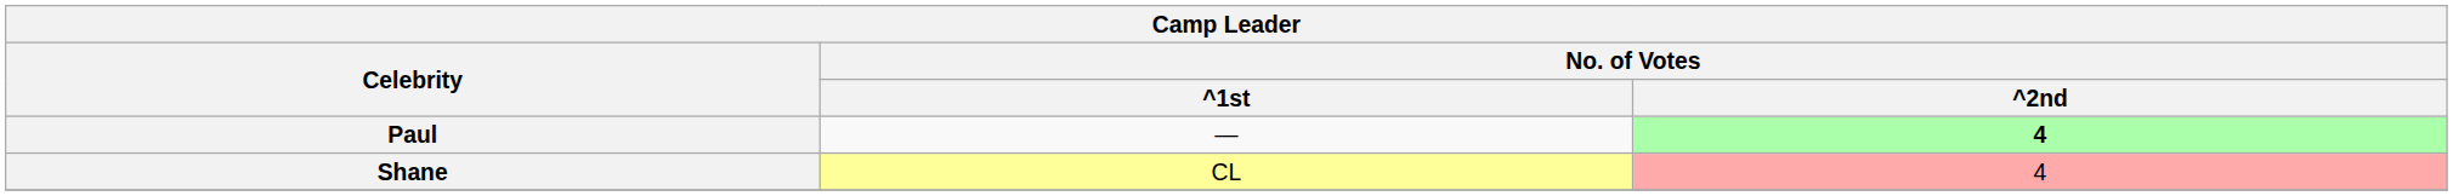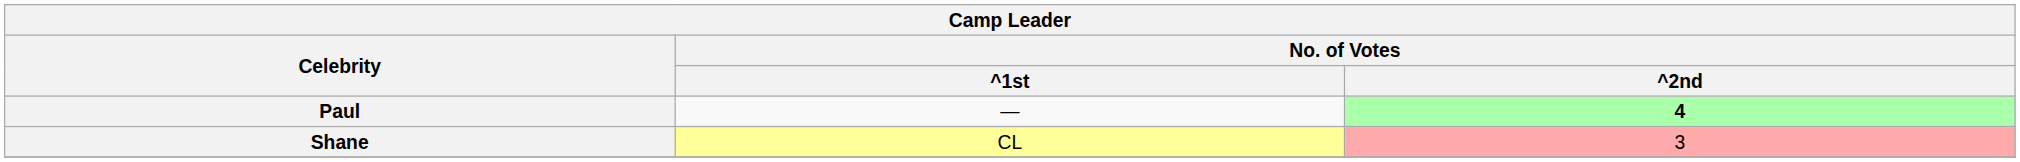Shane | No. of Votes / ^2nd: 4 -> 3
